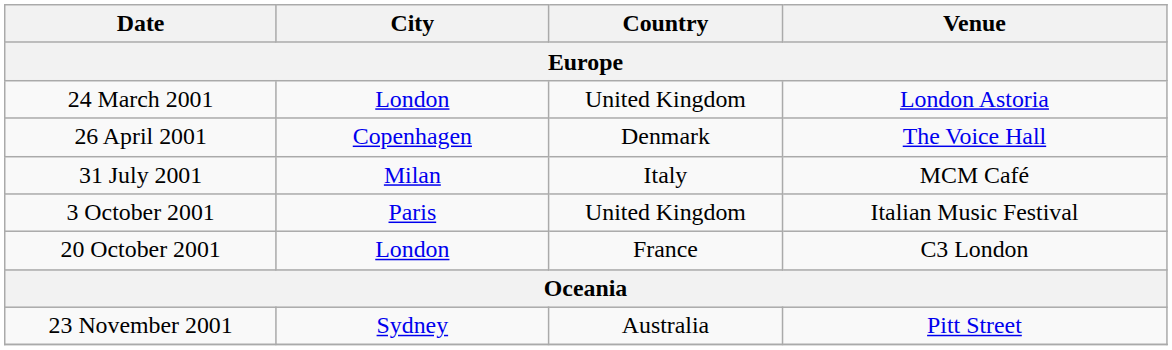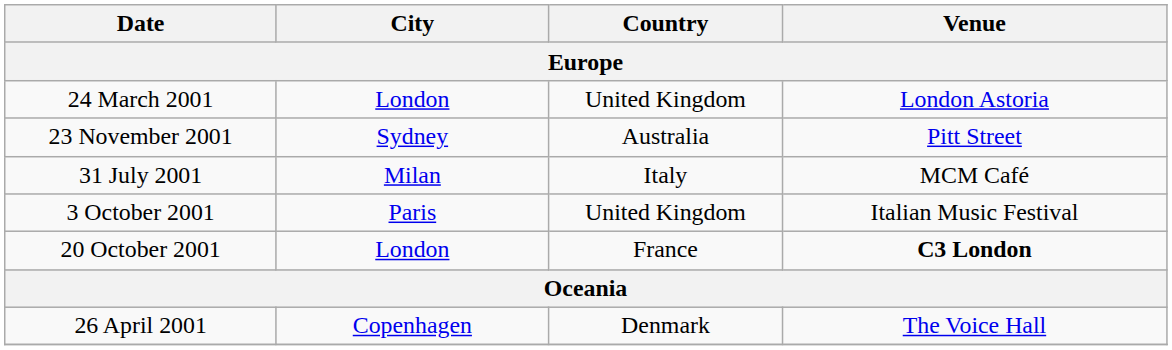rows swapped: 26 April 2001 <-> 23 November 2001
20 October 2001 | Venue: normal -> bold
